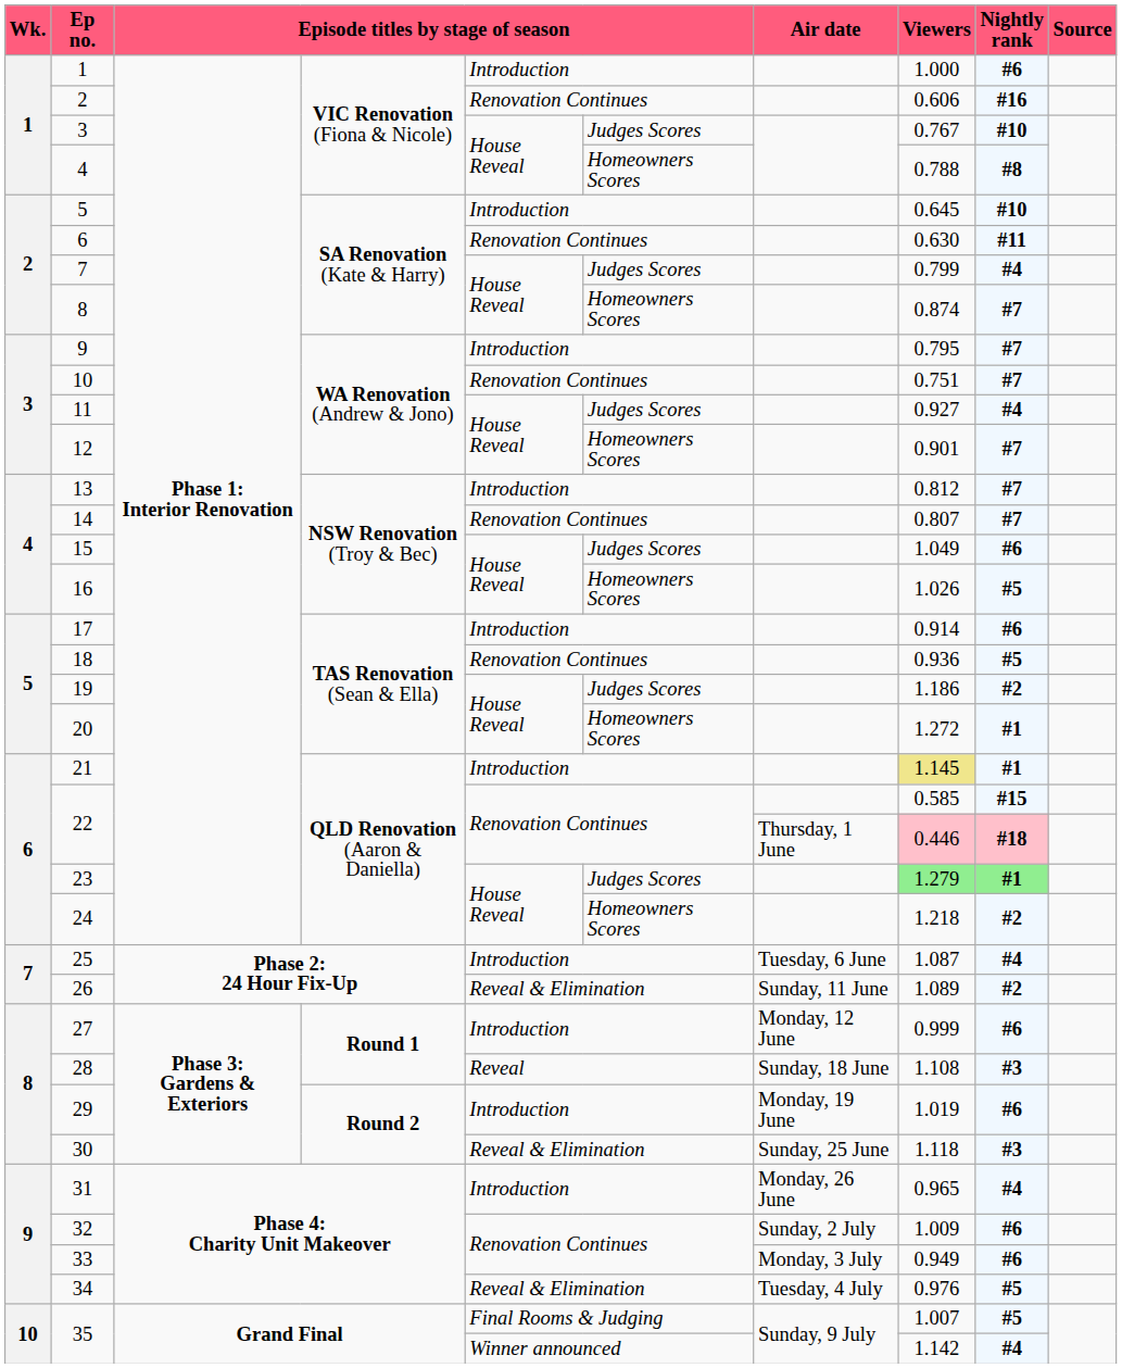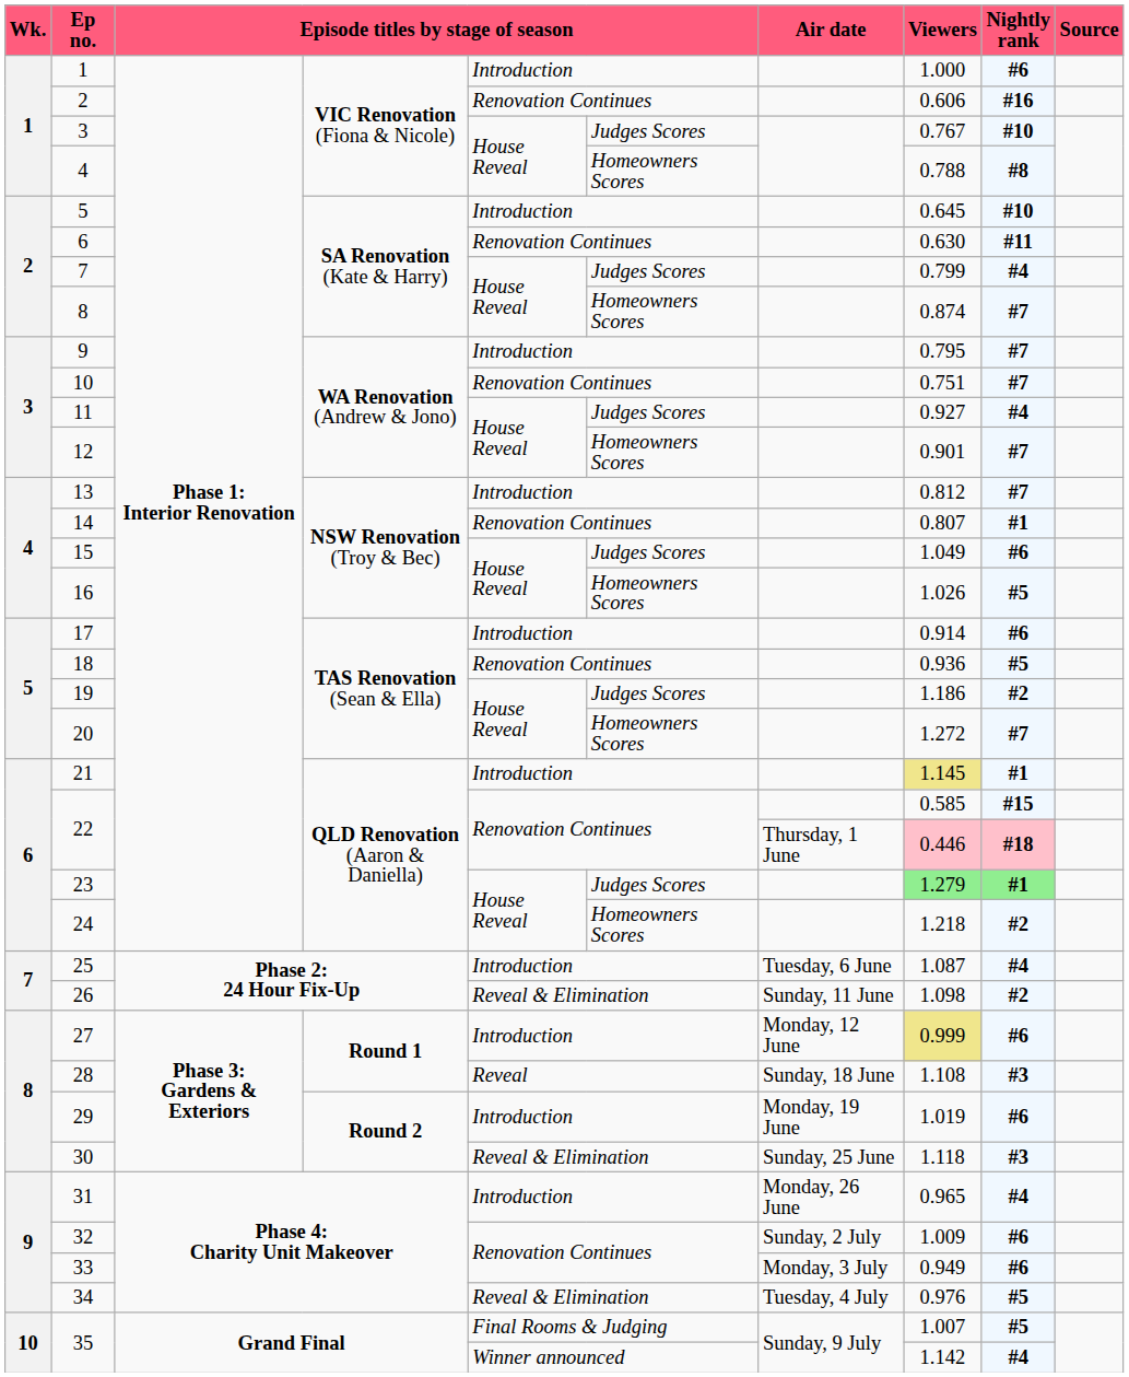14 | Nightly rank: #7 -> #1
20 | Nightly rank: #1 -> #7
26 | Viewers: 1.089 -> 1.098
27 | Viewers: no background -> khaki background
